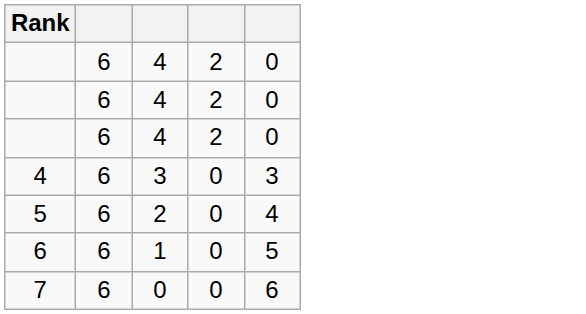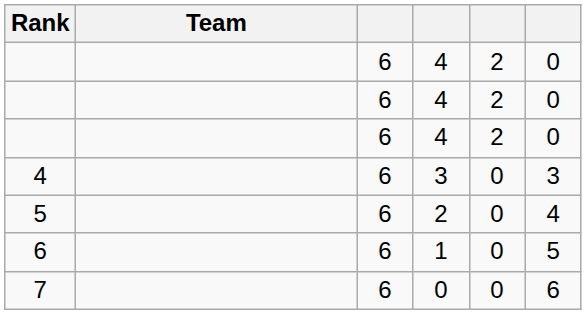+ column: Team
